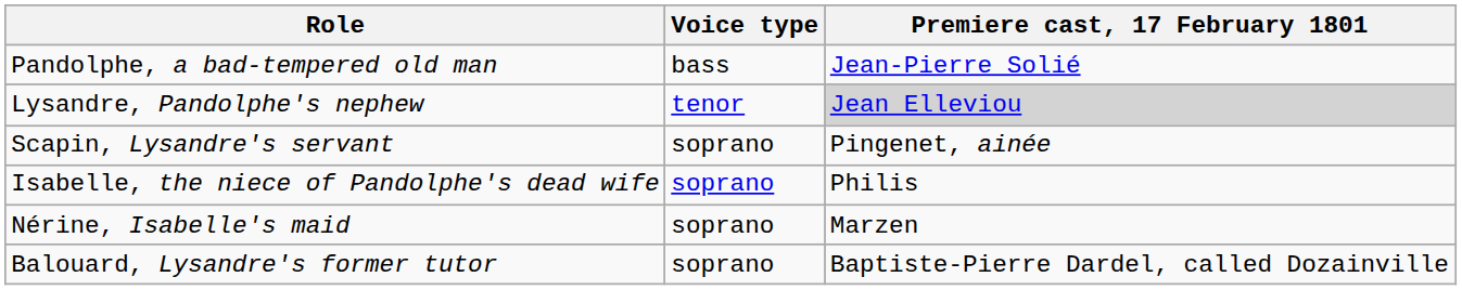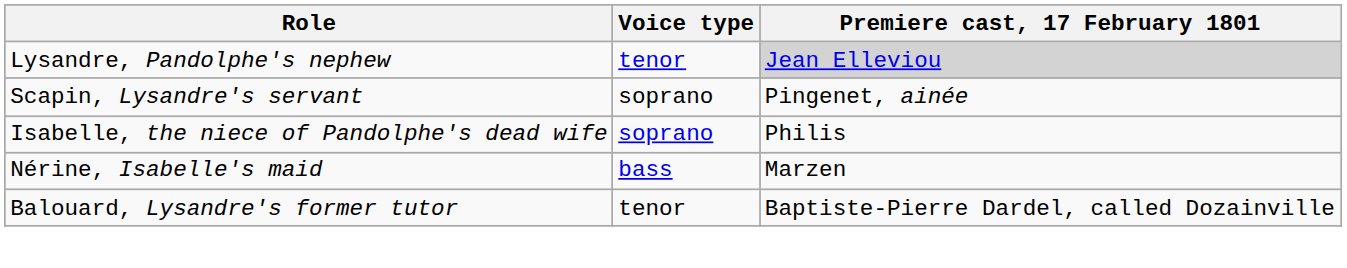- row: Pandolphe, a bad-tempered old man | bass | Jean-Pierre Solié
Nérine, Isabelle's maid | Voice type: soprano -> bass
Balouard, Lysandre's former tutor | Voice type: soprano -> tenor
